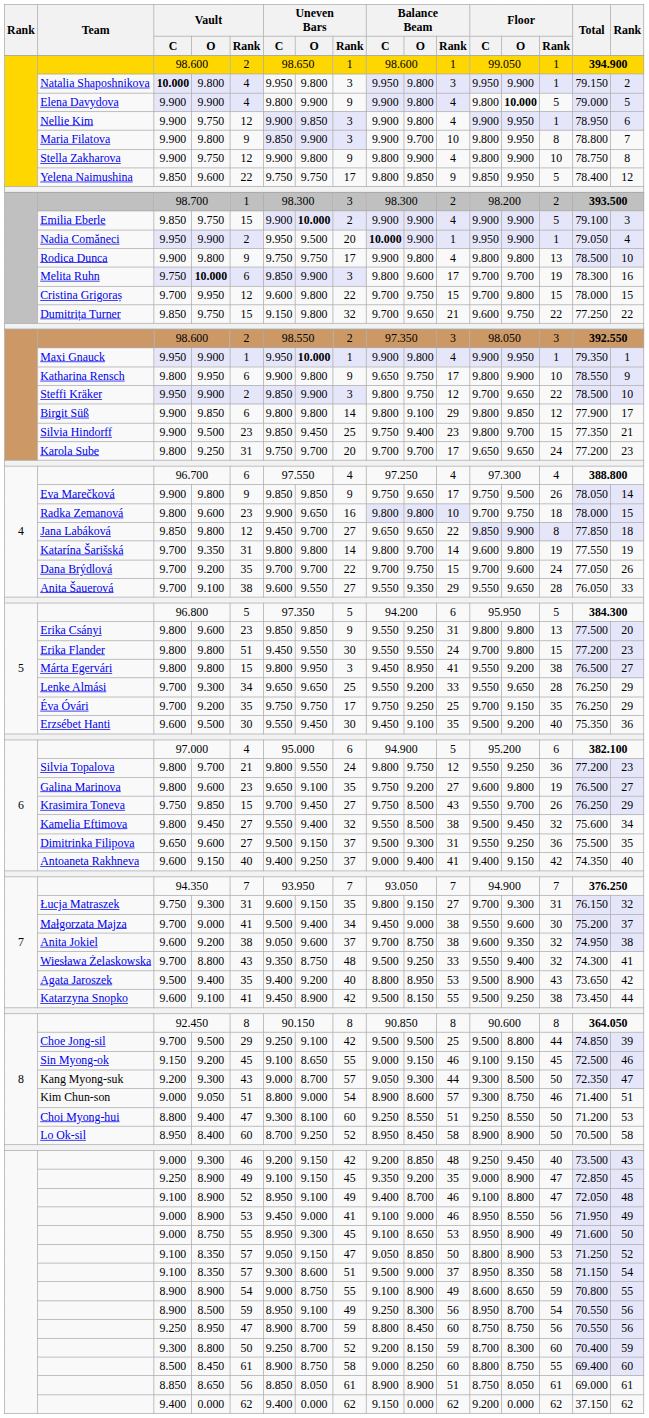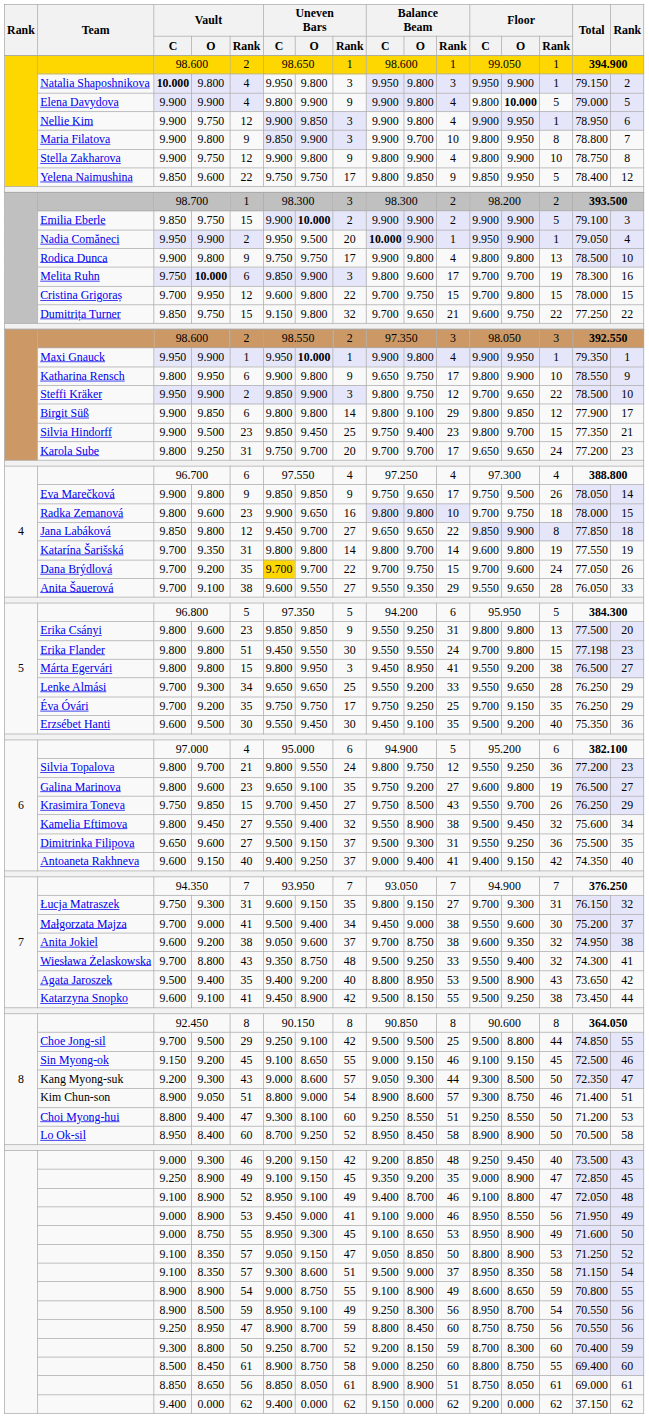Emilia Eberle | Balance Beam / Rank: 4 -> 2
Dana Brýdlová | Uneven Bars / C: no background -> gold background
Erika Flander | Total: 77.200 -> 77.198
Kamelia Eftimova | Balance Beam / O: 8.500 -> 8.900
Choe Jong-sil | column 16: 39 -> 55
Kang Myong-suk | Uneven Bars / O: 8.700 -> 8.600
Kim Chun-son | Vault / C: 9.000 -> 8.900
